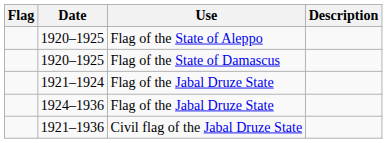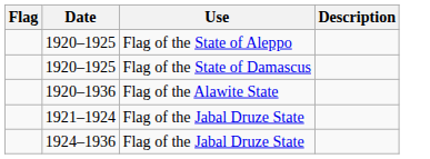+ row: 1920–1936 | Flag of the Alawite State
- row: 1921–1936 | Civil flag of the Jabal Druze State
